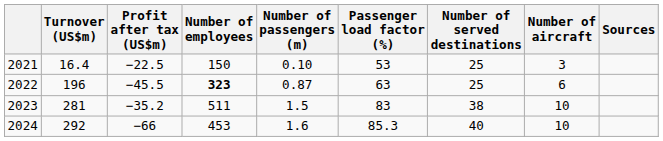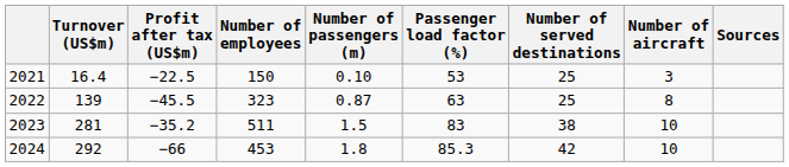2022 | Turnover (US$m): 196 -> 139
2022 | Number of employees: bold -> normal
2022 | Number of aircraft: 6 -> 8
2024 | Number of passengers (m): 1.6 -> 1.8
2024 | Number of served destinations: 40 -> 42
